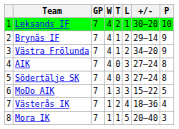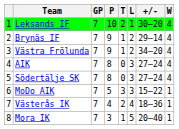columns swapped: W <-> P
